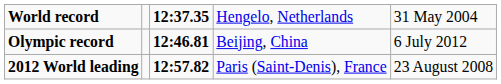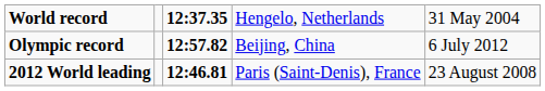Olympic record | column 3: 12:46.81 -> 12:57.82
2012 World leading | column 3: 12:57.82 -> 12:46.81
